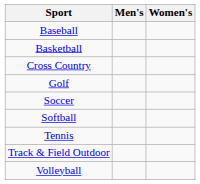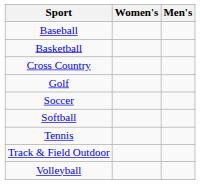columns swapped: Men's <-> Women's
